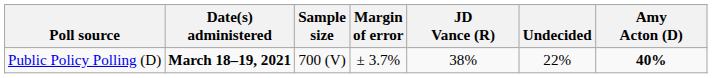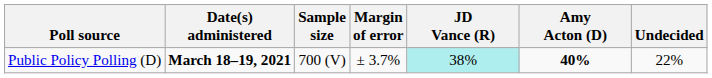columns swapped: Amy Acton (D) <-> Undecided
Public Policy Polling (D) | JD Vance (R): no background -> paleturquoise background
